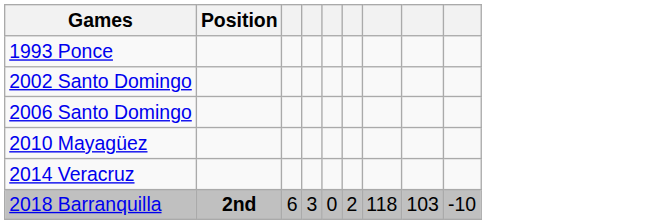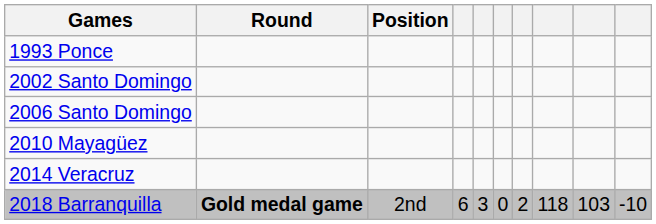+ column: Round | Gold medal game
2018 Barranquilla | Position: bold -> normal
